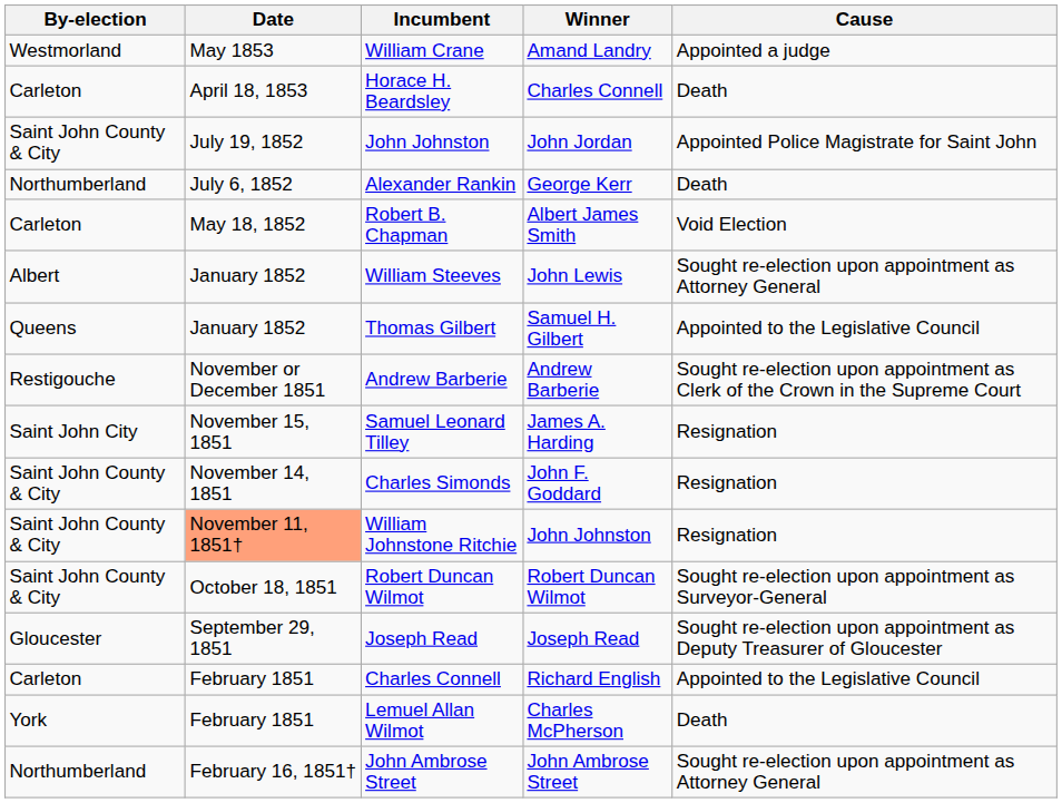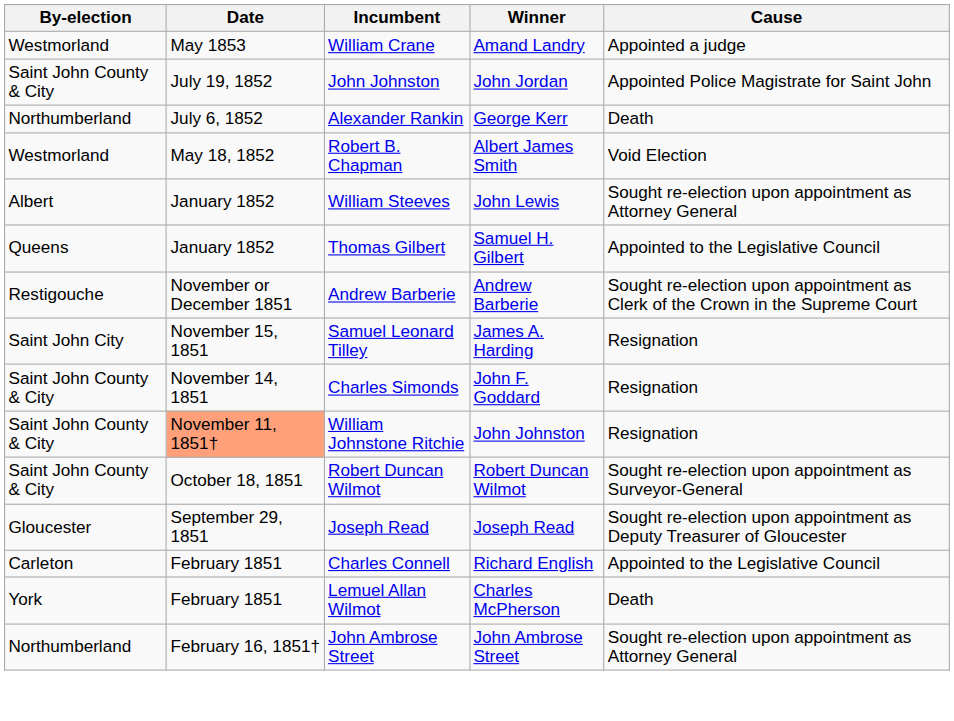- row: Carleton | April 18, 1853 | Horace H. Beardsley | Charles Connell | Death
Robert B. Chapman | By-election: Carleton -> Westmorland
